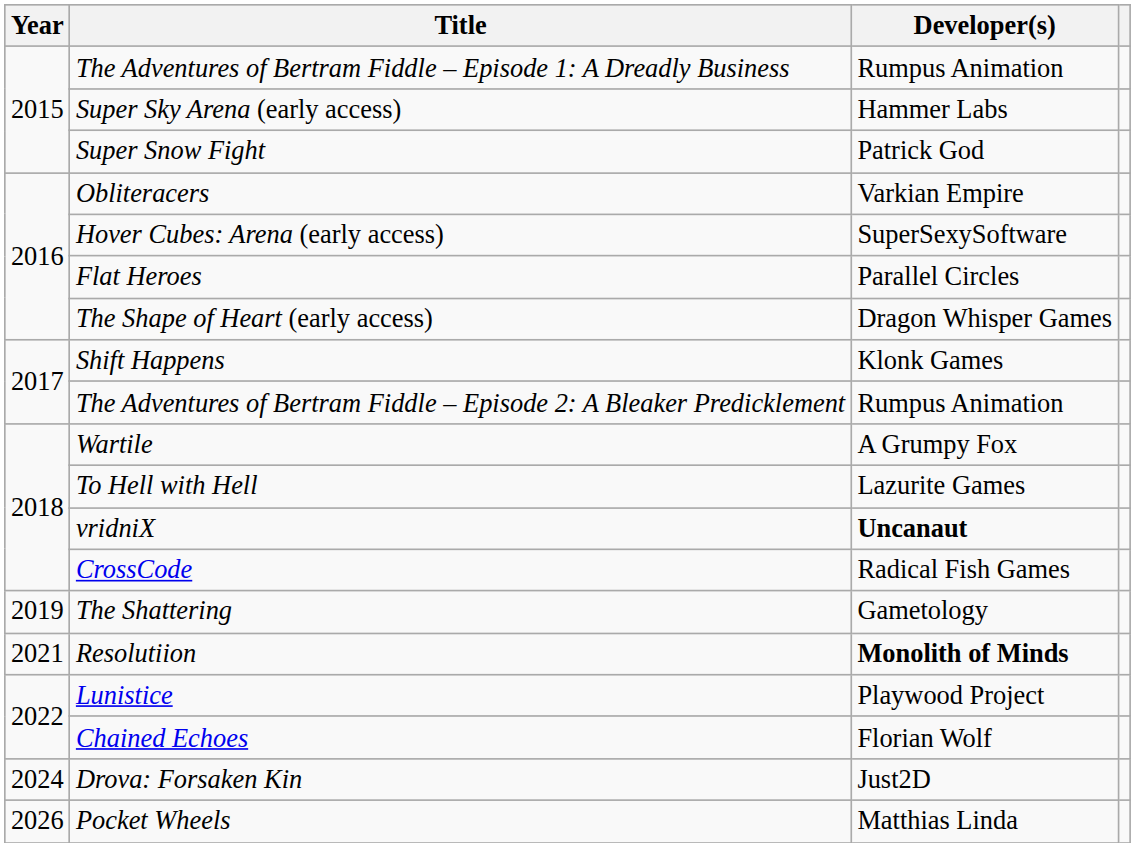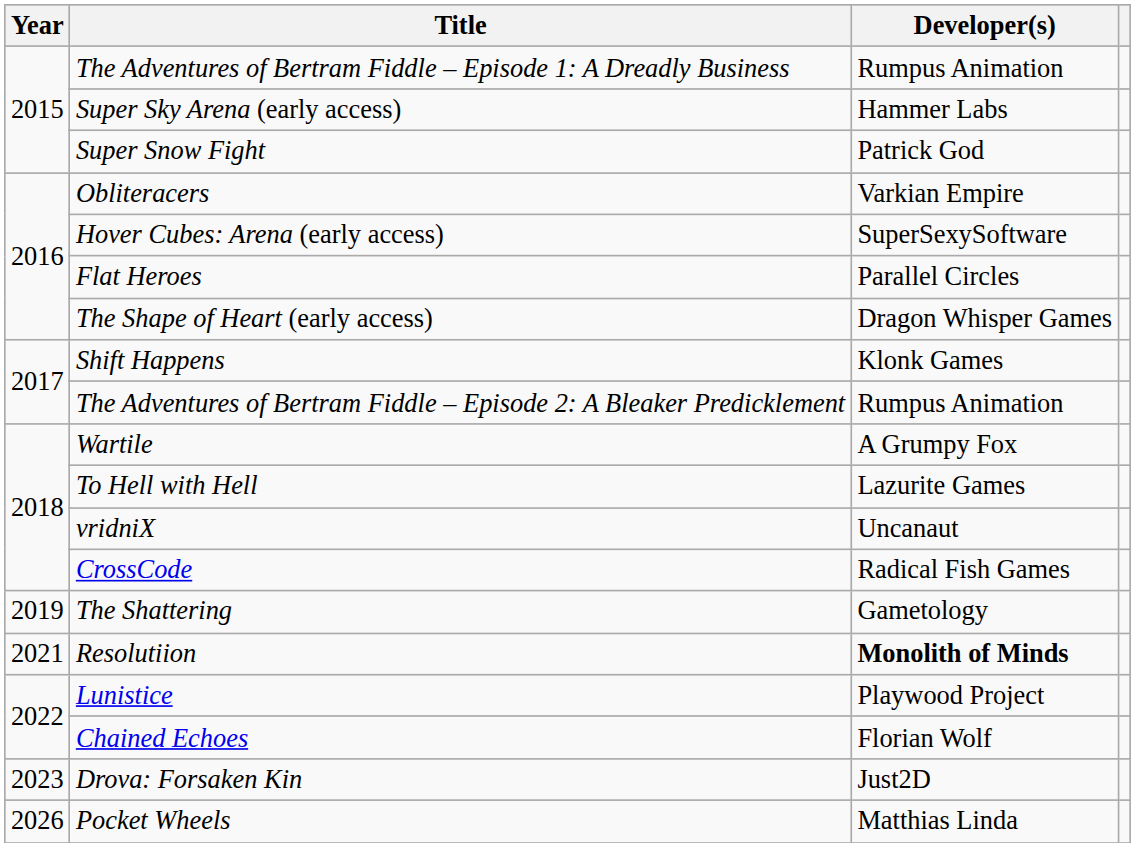vridniX | Developer(s): bold -> normal
Drova: Forsaken Kin | Year: 2024 -> 2023
